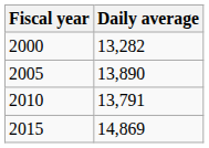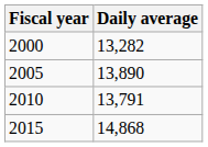2015 | Daily average: 14,869 -> 14,868
